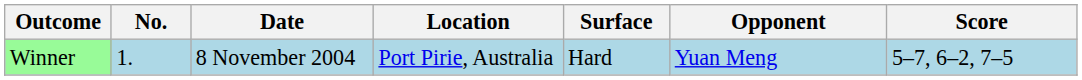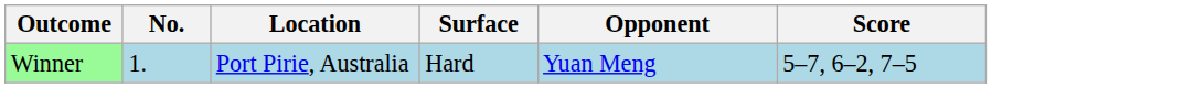- column: Date | 8 November 2004
